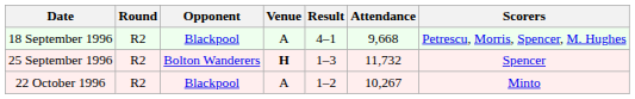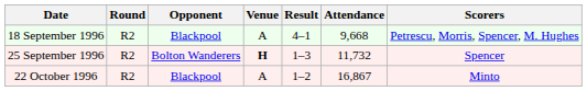22 October 1996 | Attendance: 10,267 -> 16,867
